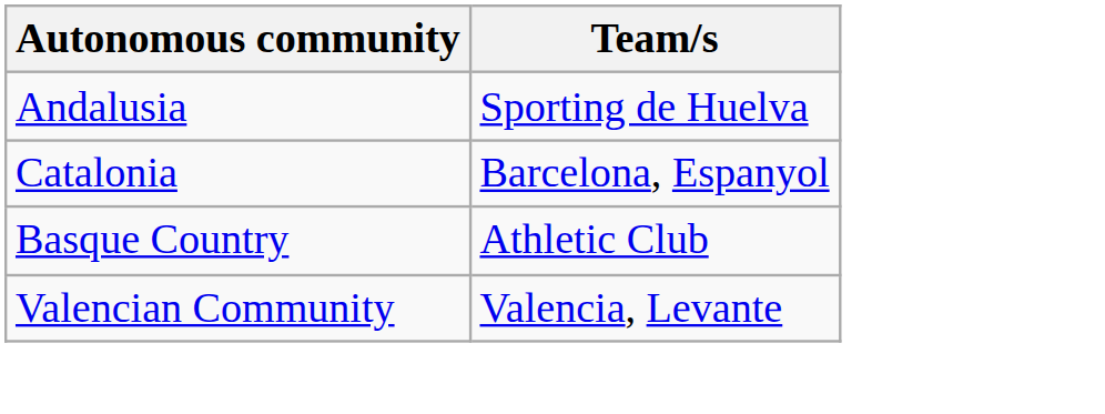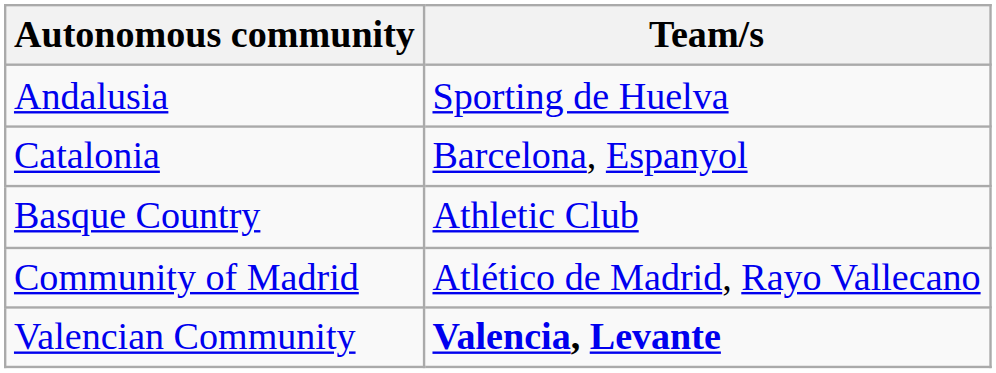+ row: Community of Madrid | Atlético de Madrid, Rayo Vallecano
Valencian Community | Team/s: normal -> bold
